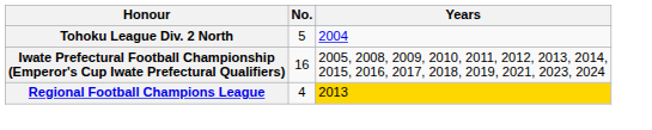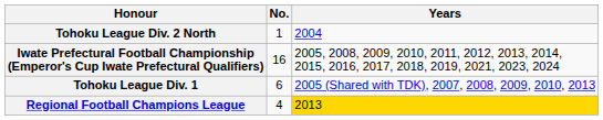Tohoku League Div. 2 North | No.: 5 -> 1
+ row: Tohoku League Div. 1 | 6 | 2005 (Shared with TDK), 2007, 2008, 2009, 2010, 2013
